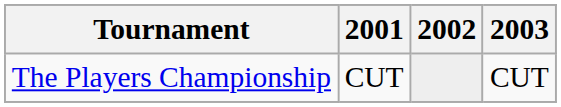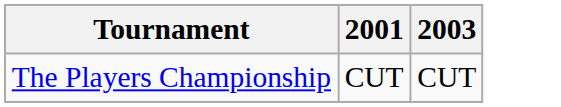- column: 2002
